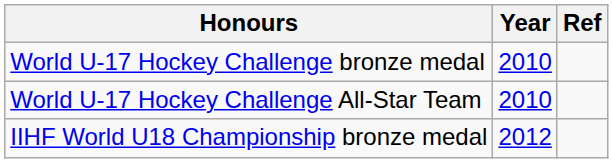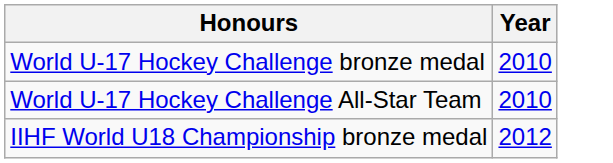- column: Ref
